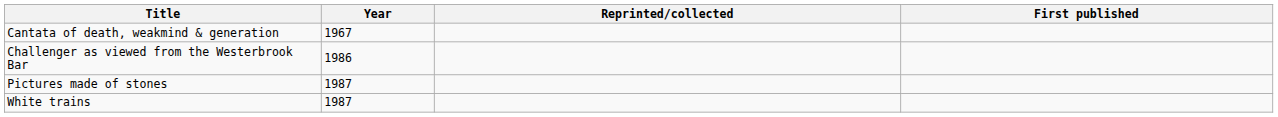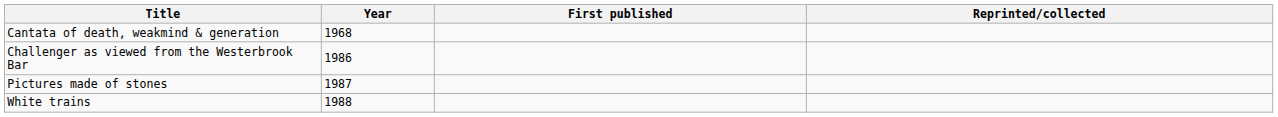columns swapped: First published <-> Reprinted/collected
Cantata of death, weakmind & generation | Year: 1967 -> 1968
White trains | Year: 1987 -> 1988
